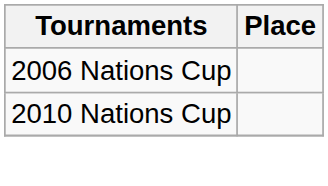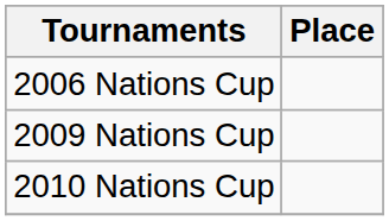+ row: 2009 Nations Cup
